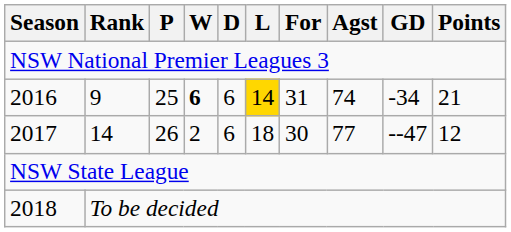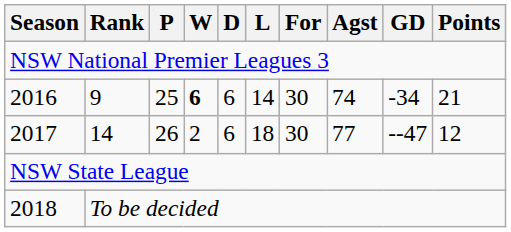9 | L: gold background -> no background
9 | For: 31 -> 30
